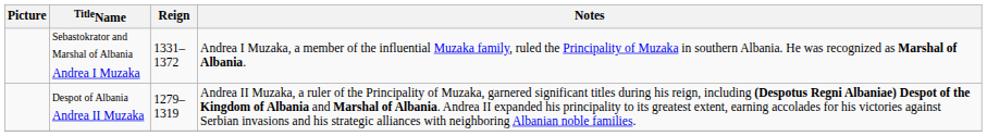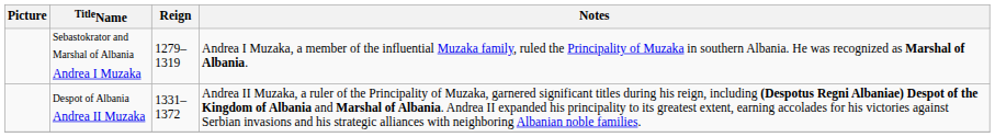Sebastokrator and Marshal of Albania Andrea I Muzaka | Reign: 1331–1372 -> 1279–1319
Despot of Albania Andrea II Muzaka | Reign: 1279–1319 -> 1331–1372
